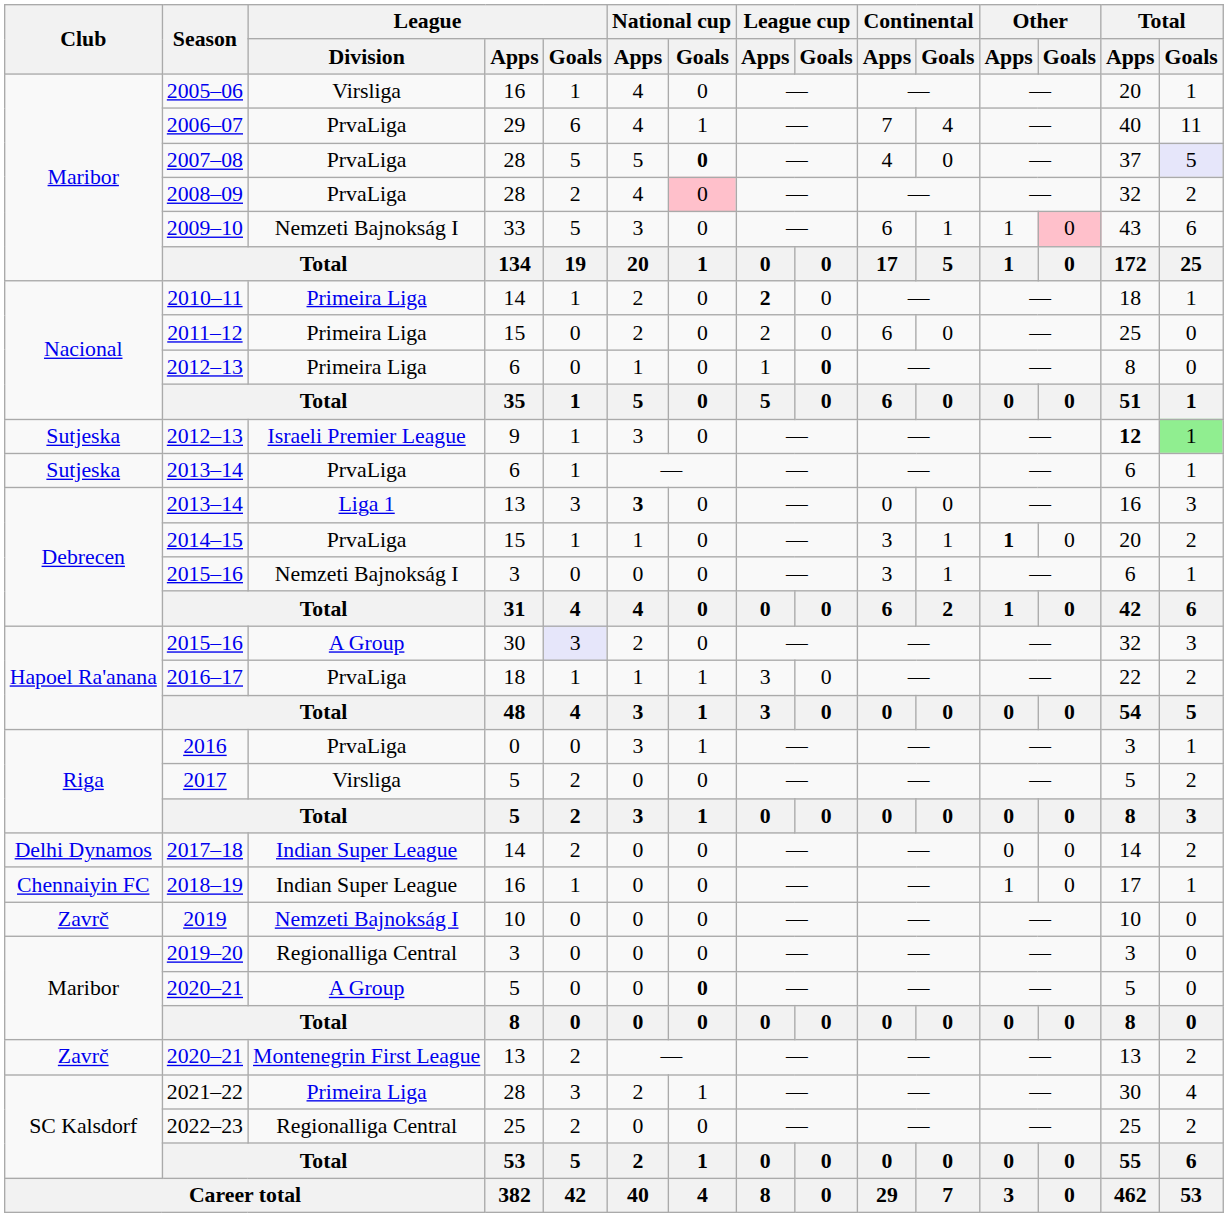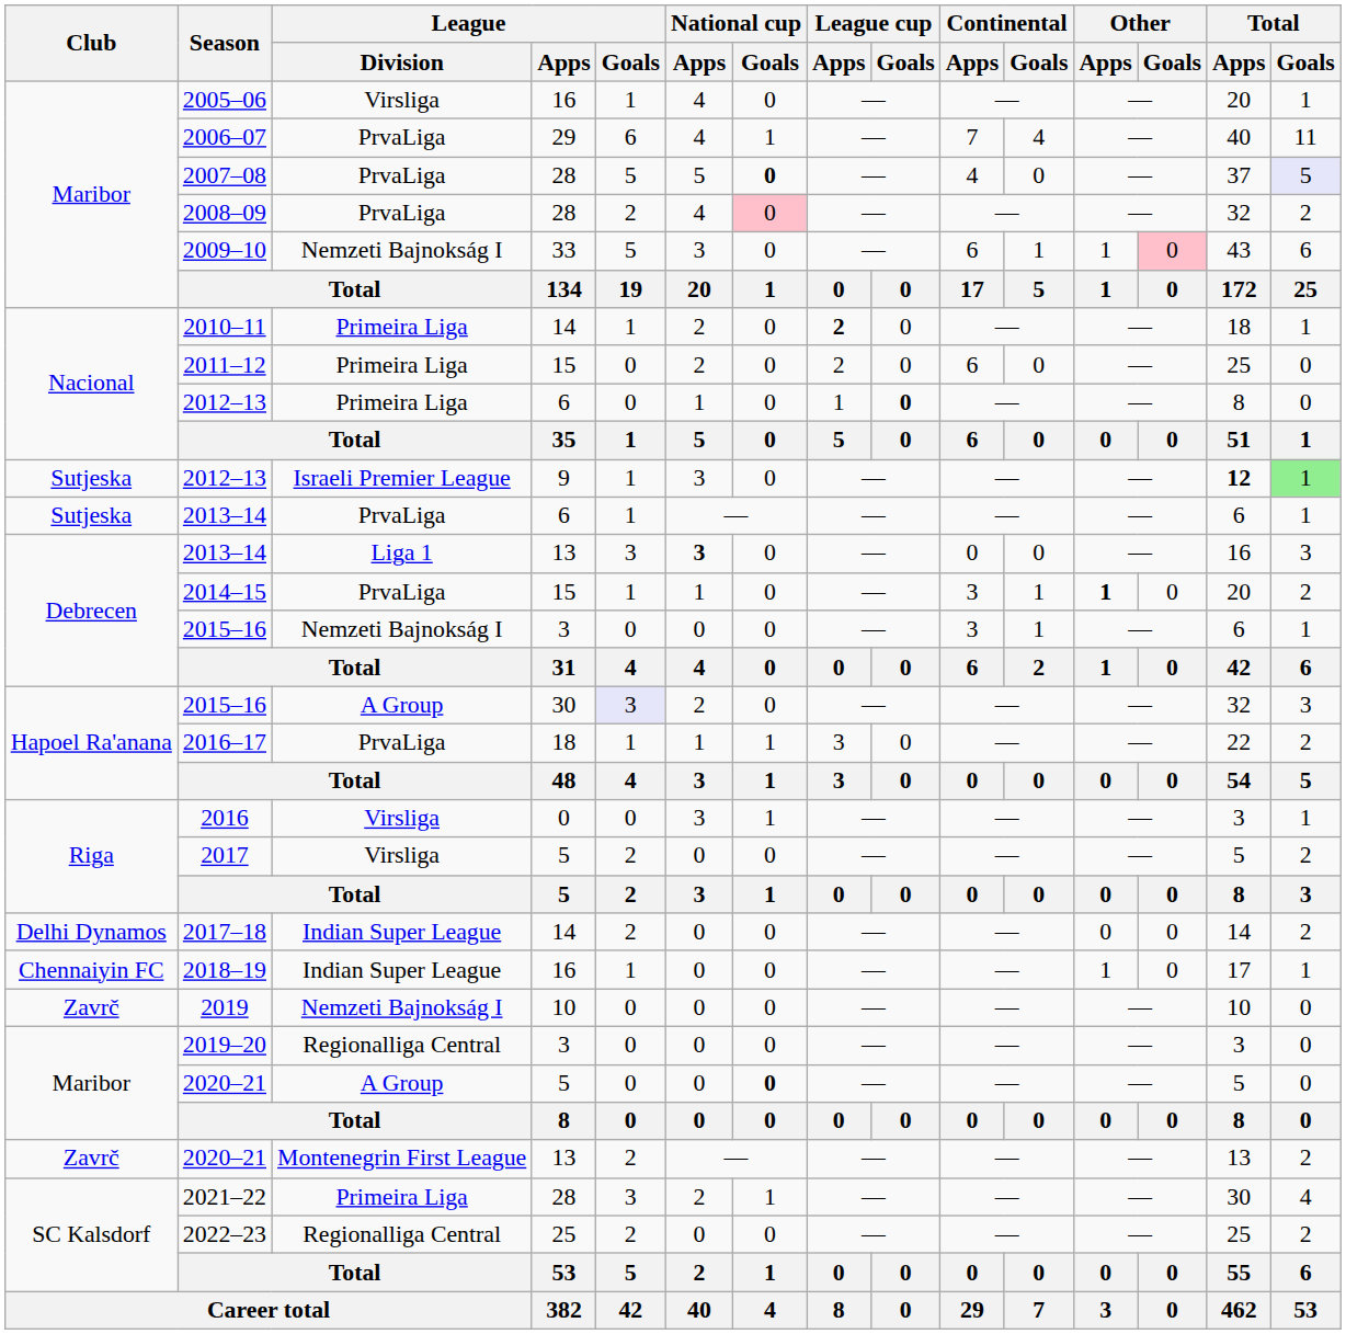2016 | League / Division: PrvaLiga -> Virsliga
